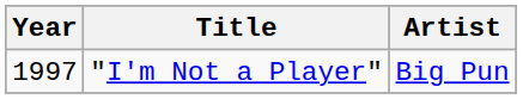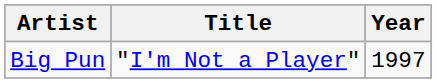columns swapped: Year <-> Artist
